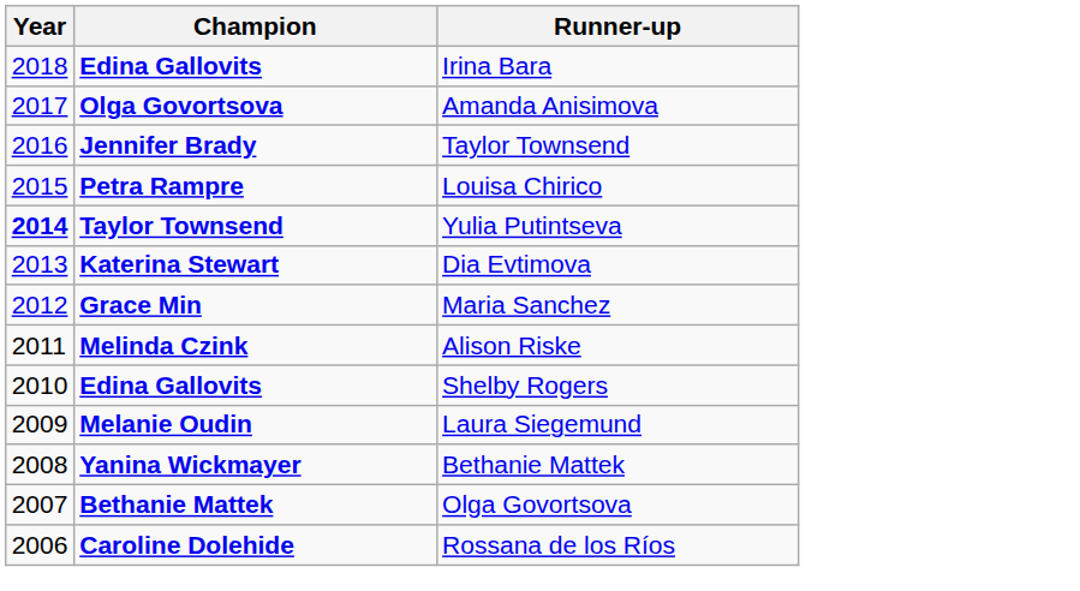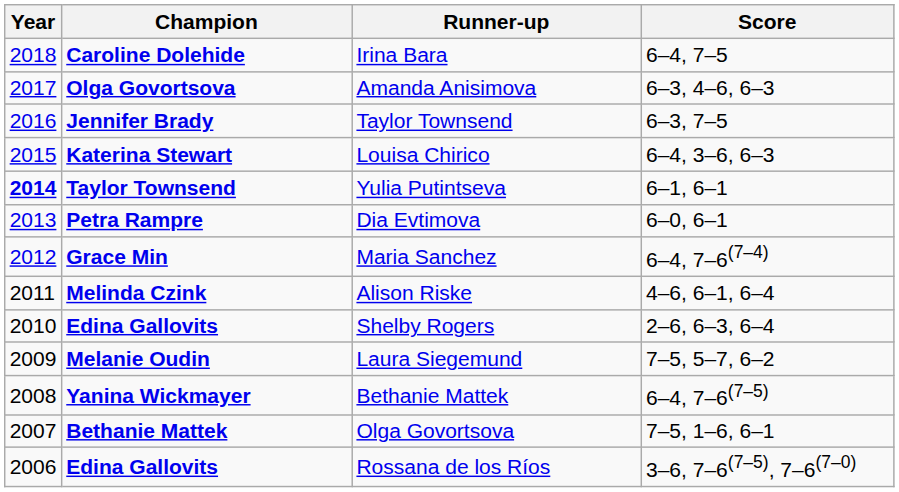+ column: Score | 6–4, 7–5 | 6–3, 4–6, 6–3 | 6–3, 7–5 | 6–4, 3–6, 6–3 | 6–1, 6–1 | 6–0, 6–1 | 6–4, 7–6(7–4) | 4–6, 6–1, 6–4 | 2–6, 6–3, 6–4 | 7–5, 5–7, 6–2 | 6–4, 7–6(7–5) | 7–5, 1–6, 6–1 | 3–6, 7–6(7–5), 7–6(7–0)
Irina Bara | Champion: Edina Gallovits -> Caroline Dolehide
Louisa Chirico | Champion: Petra Rampre -> Katerina Stewart
Dia Evtimova | Champion: Katerina Stewart -> Petra Rampre
Rossana de los Ríos | Champion: Caroline Dolehide -> Edina Gallovits
